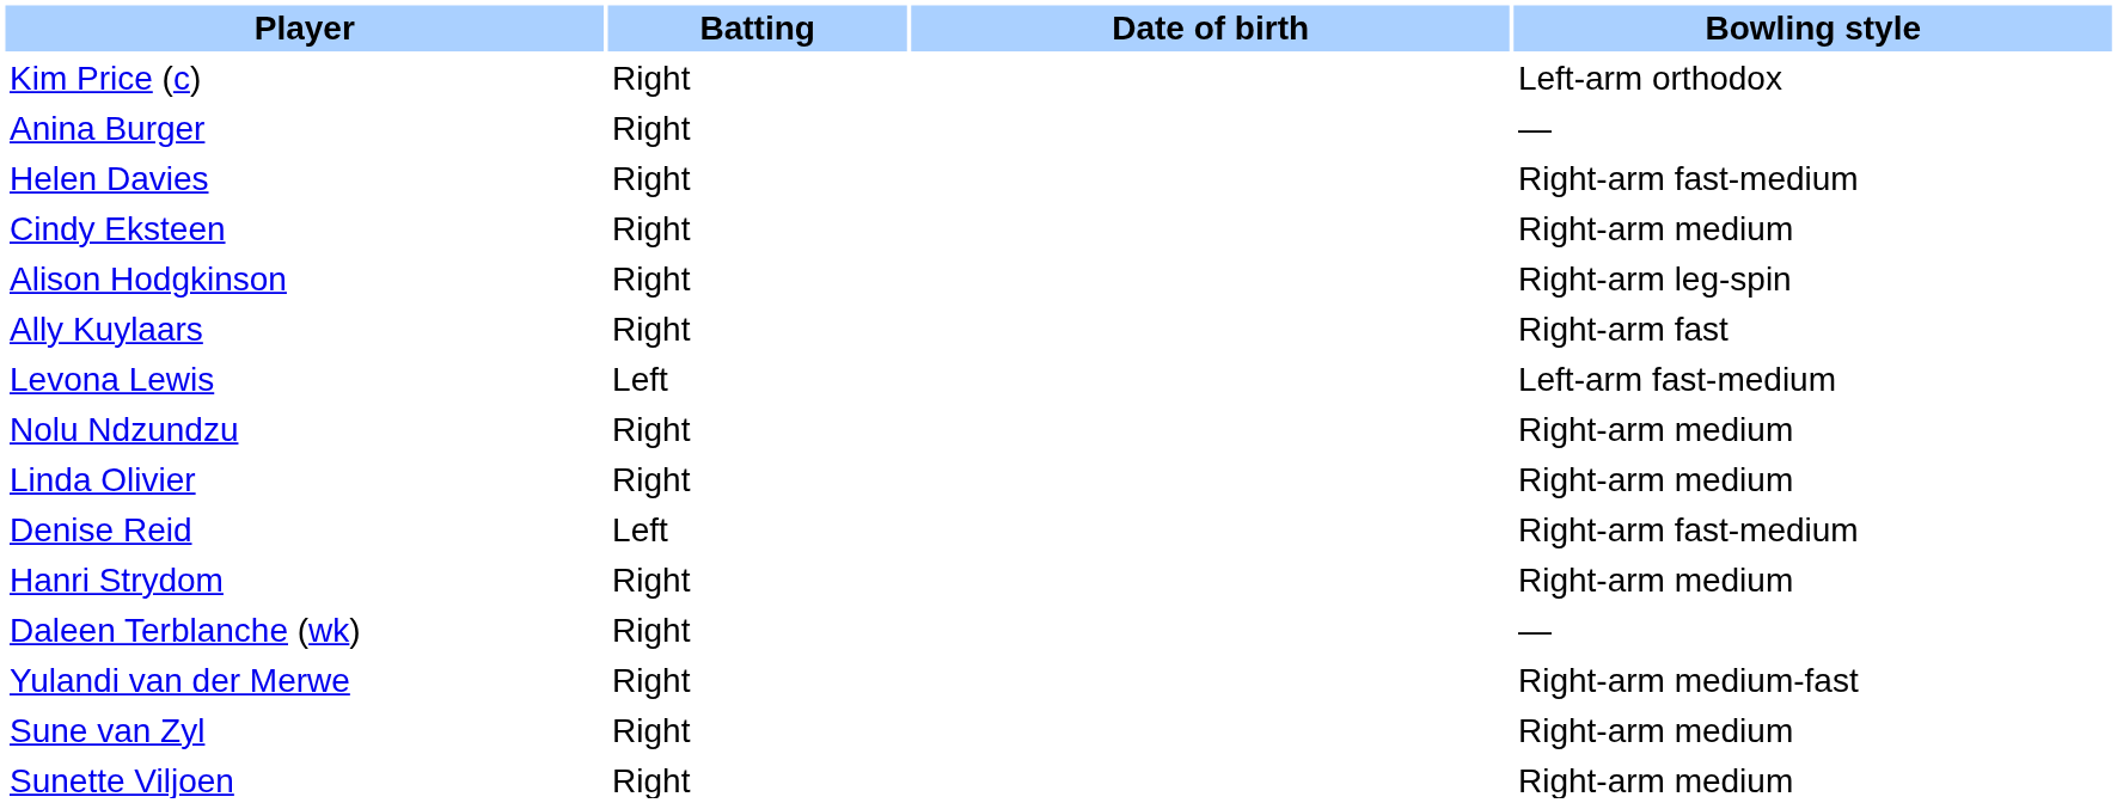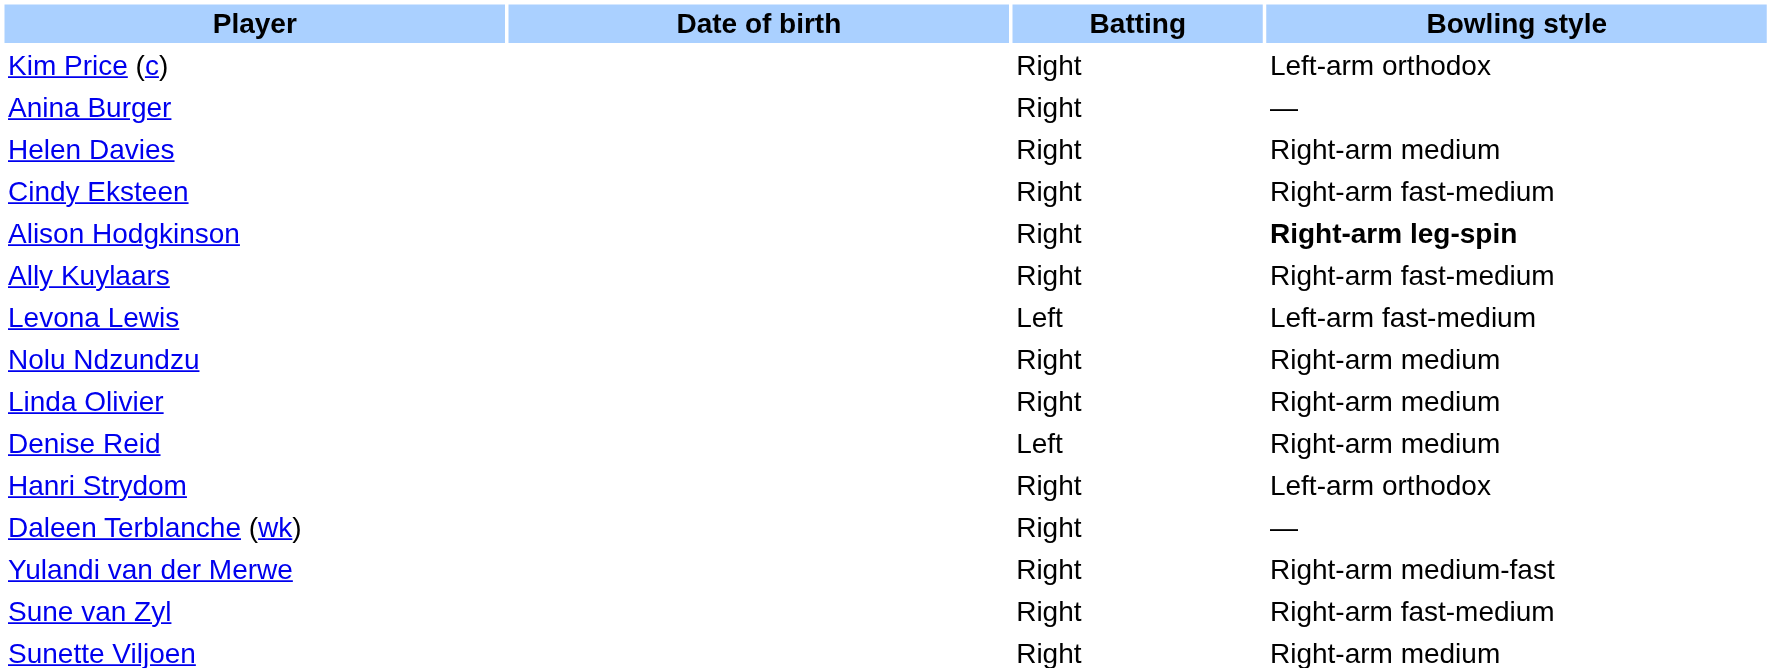columns swapped: Date of birth <-> Batting
Helen Davies | Bowling style: Right-arm fast-medium -> Right-arm medium
Cindy Eksteen | Bowling style: Right-arm medium -> Right-arm fast-medium
Alison Hodgkinson | Bowling style: normal -> bold
Ally Kuylaars | Bowling style: Right-arm fast -> Right-arm fast-medium
Denise Reid | Bowling style: Right-arm fast-medium -> Right-arm medium
Hanri Strydom | Bowling style: Right-arm medium -> Left-arm orthodox
Sune van Zyl | Bowling style: Right-arm medium -> Right-arm fast-medium
